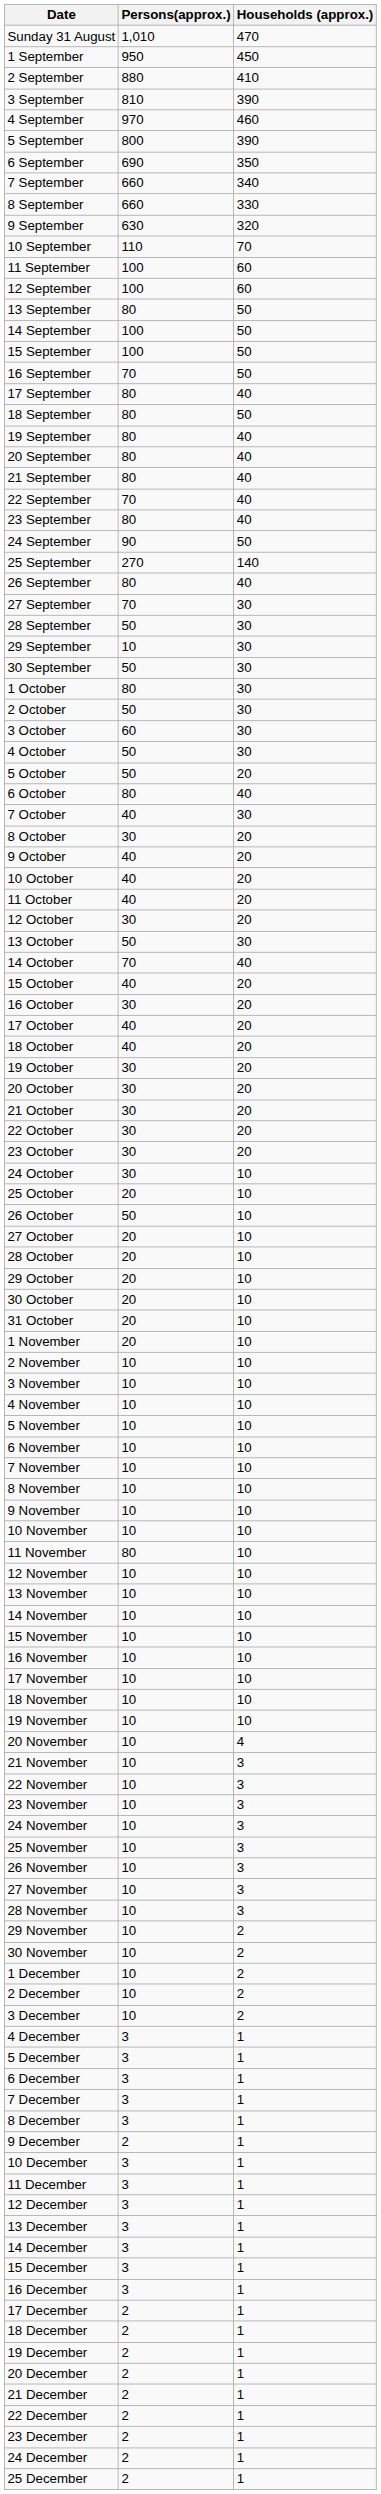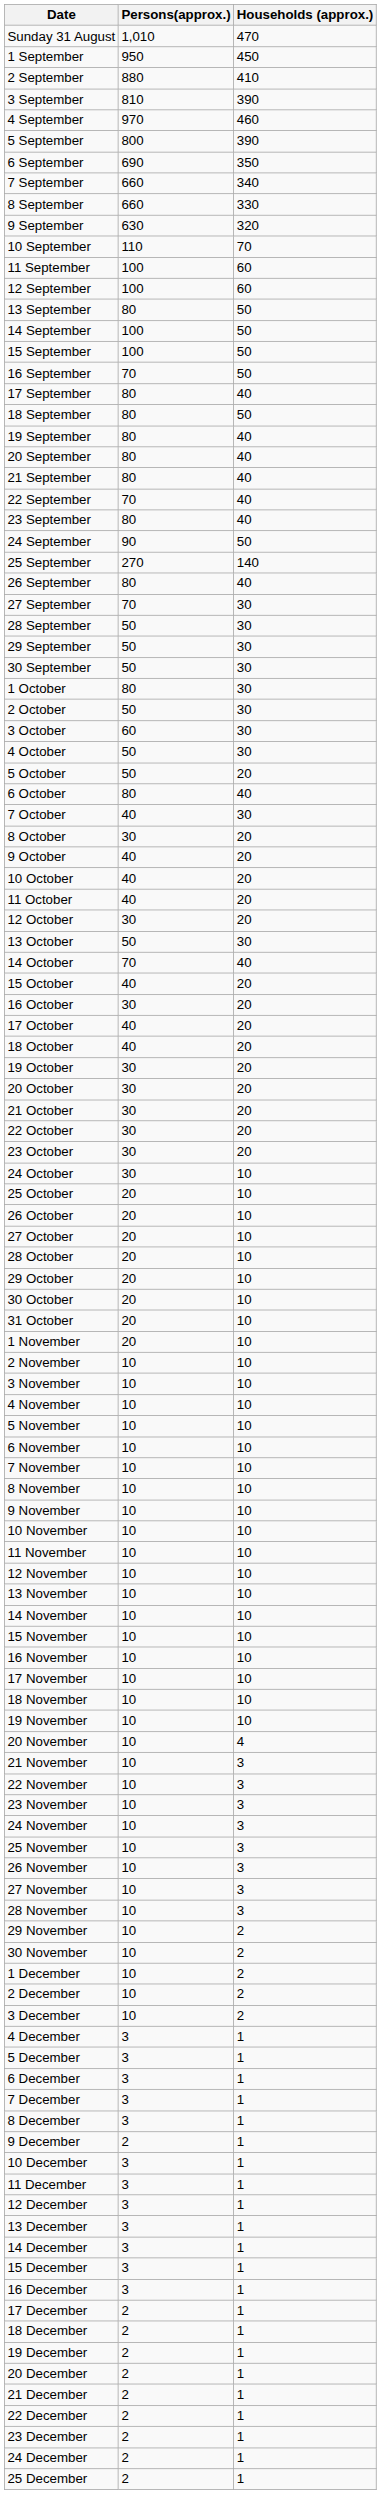29 September | Persons(approx.): 10 -> 50
26 October | Persons(approx.): 50 -> 20
11 November | Persons(approx.): 80 -> 10
